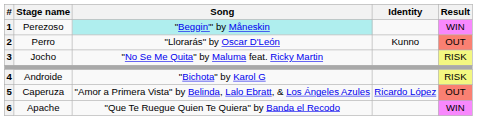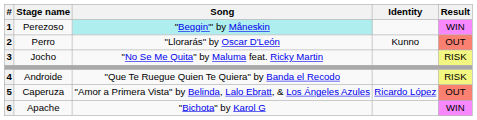Androide | Song: "Bichota" by Karol G -> "Que Te Ruegue Quien Te Quiera" by Banda el Recodo
Apache | Song: "Que Te Ruegue Quien Te Quiera" by Banda el Recodo -> "Bichota" by Karol G
